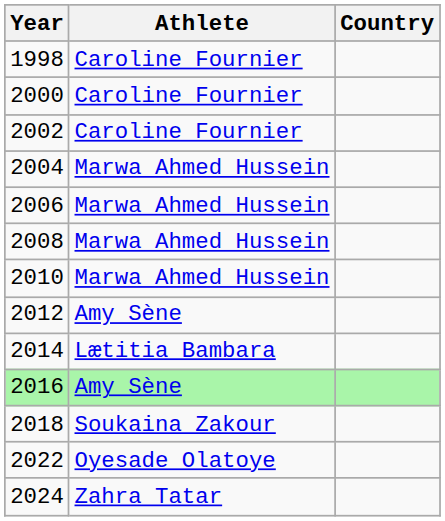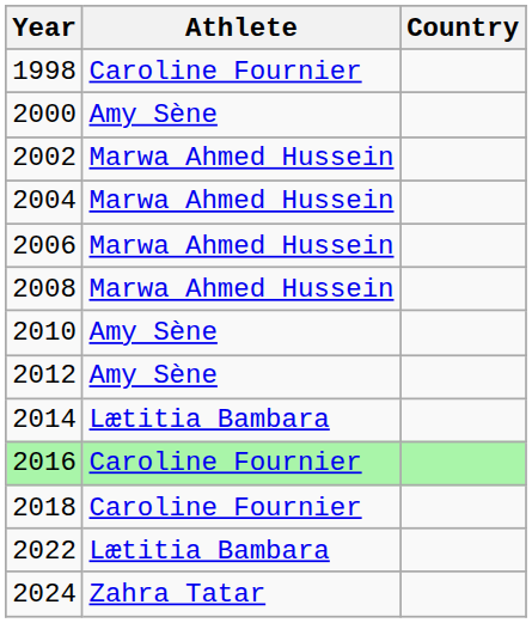2000 | Athlete: Caroline Fournier -> Amy Sène
2002 | Athlete: Caroline Fournier -> Marwa Ahmed Hussein
2010 | Athlete: Marwa Ahmed Hussein -> Amy Sène
2016 | Athlete: Amy Sène -> Caroline Fournier
2018 | Athlete: Soukaina Zakour -> Caroline Fournier
2022 | Athlete: Oyesade Olatoye -> Lætitia Bambara
